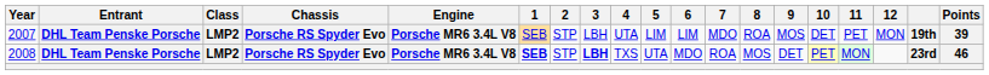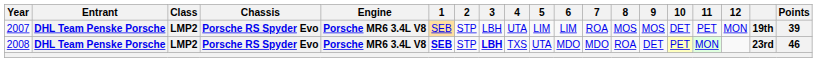2007 | 7: MDO -> ROA
2007 | 8: ROA -> MOS
2008 | 7: ROA -> MDO
2008 | 8: MOS -> ROA
